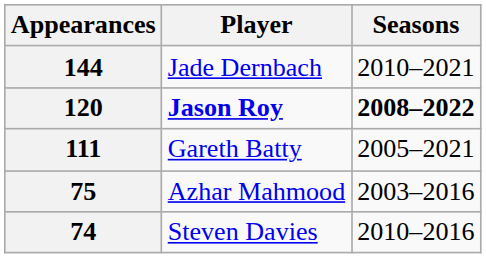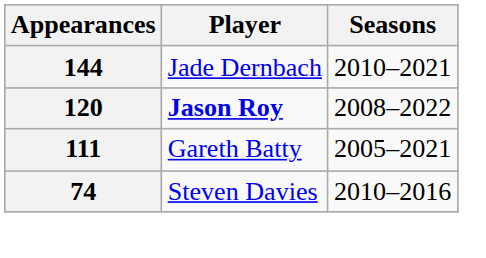120 | Seasons: bold -> normal
- row: 75 | Azhar Mahmood | 2003–2016
